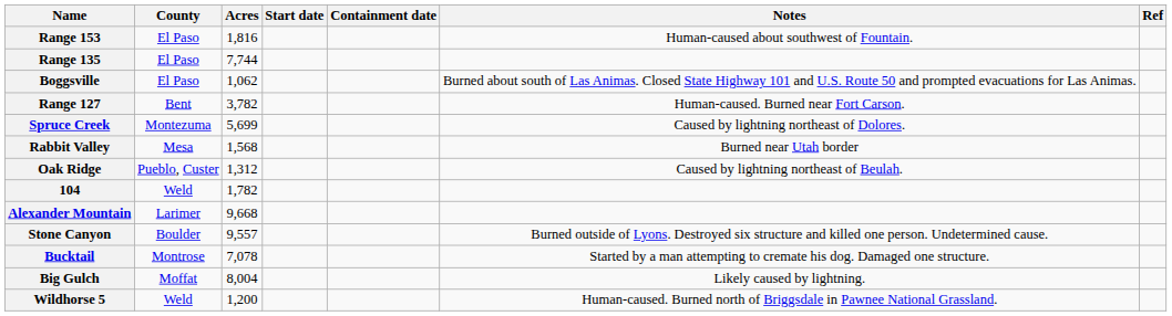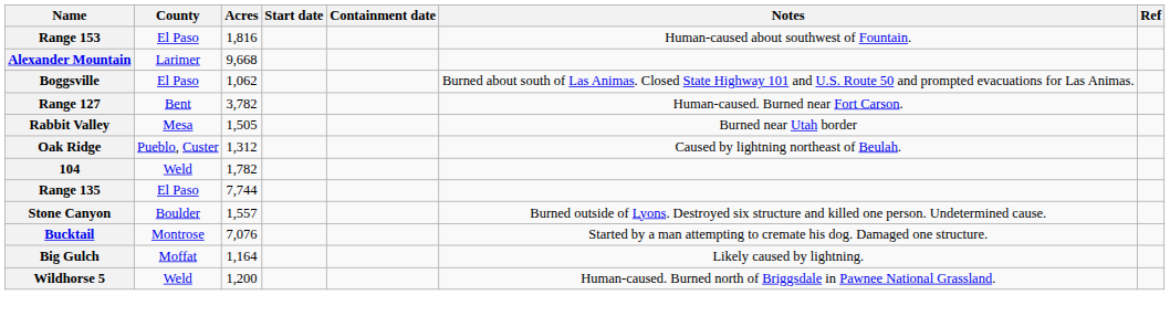rows swapped: Range 135 <-> Alexander Mountain
- row: Spruce Creek | Montezuma | 5,699 | Caused by lightning northeast of Dolores.
Rabbit Valley | Acres: 1,568 -> 1,505
Stone Canyon | Acres: 9,557 -> 1,557
Bucktail | Acres: 7,078 -> 7,076
Big Gulch | Acres: 8,004 -> 1,164
